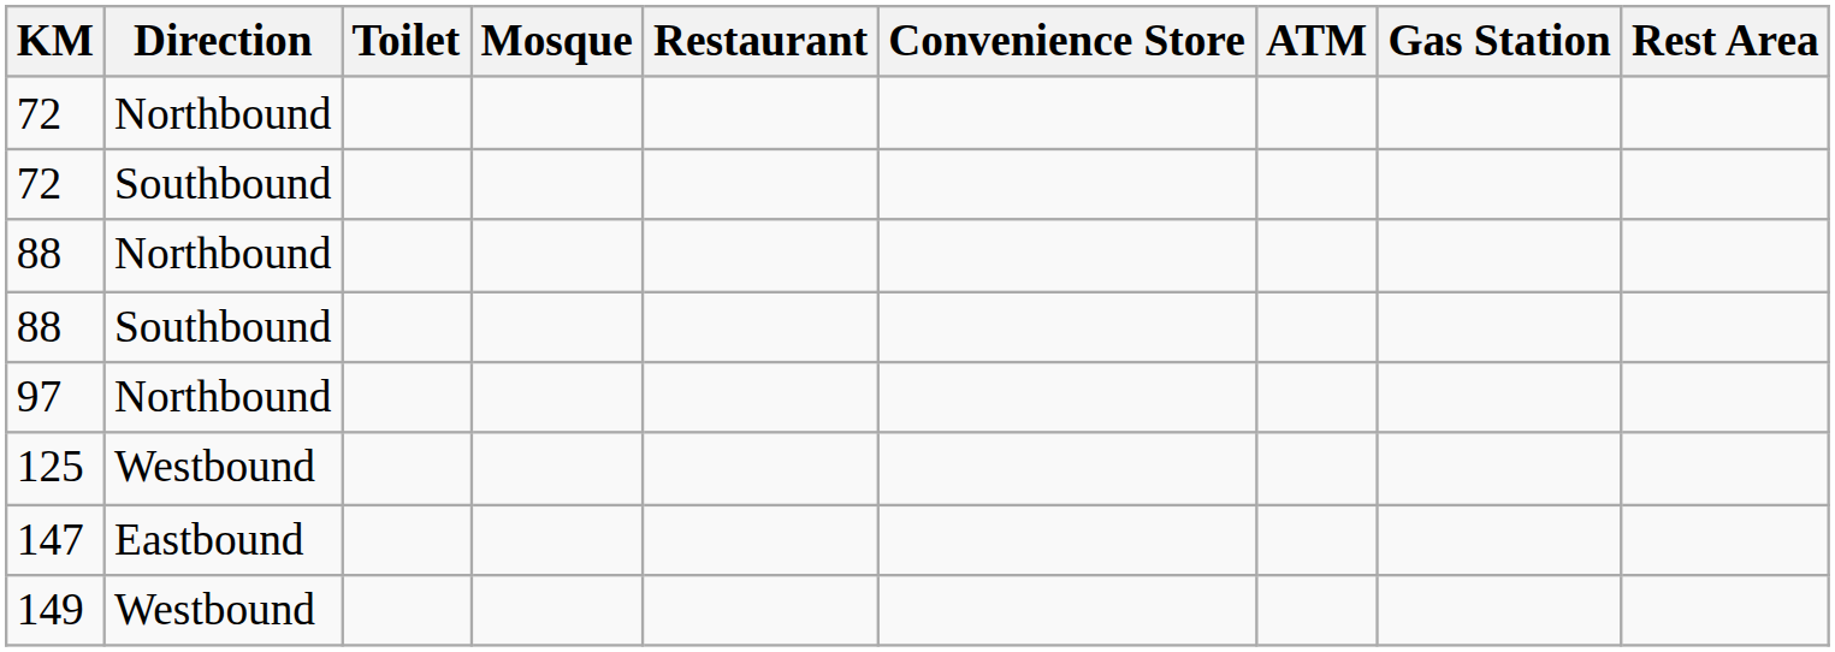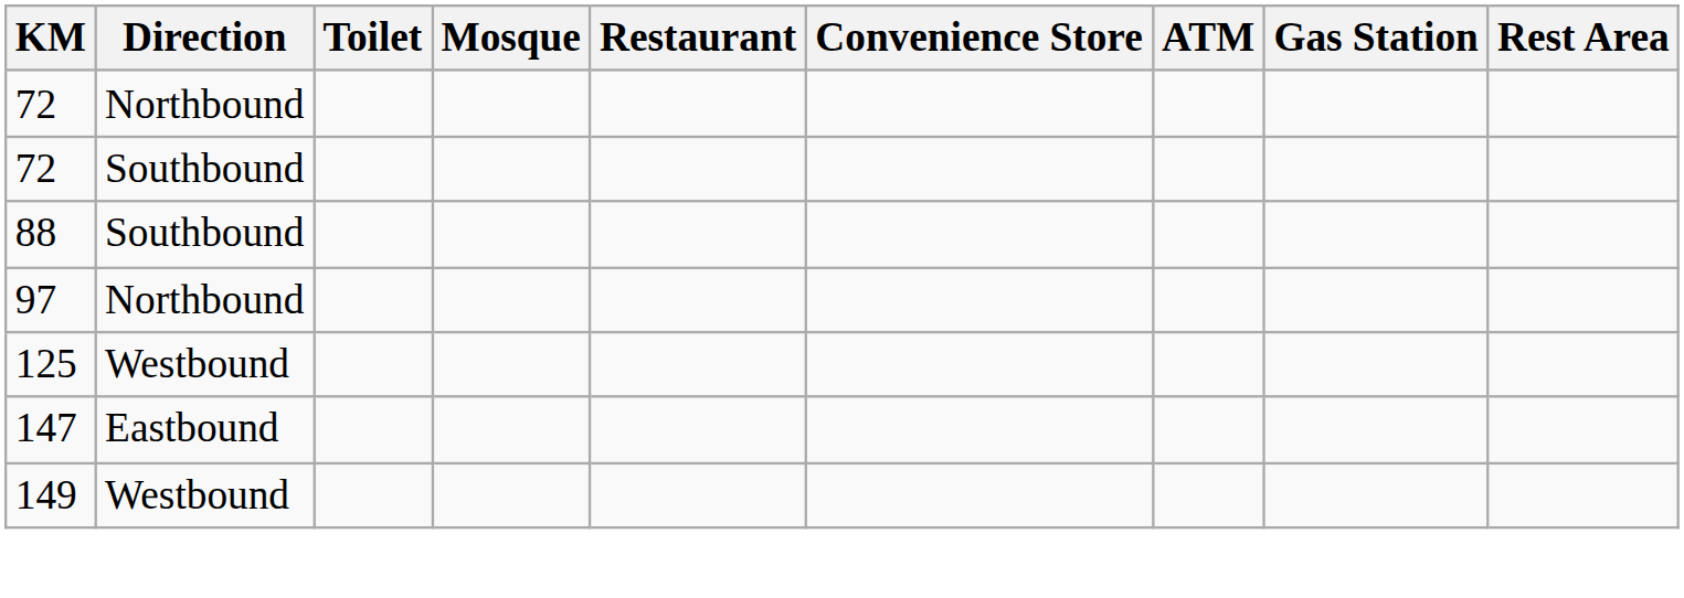- row: 88 | Northbound
